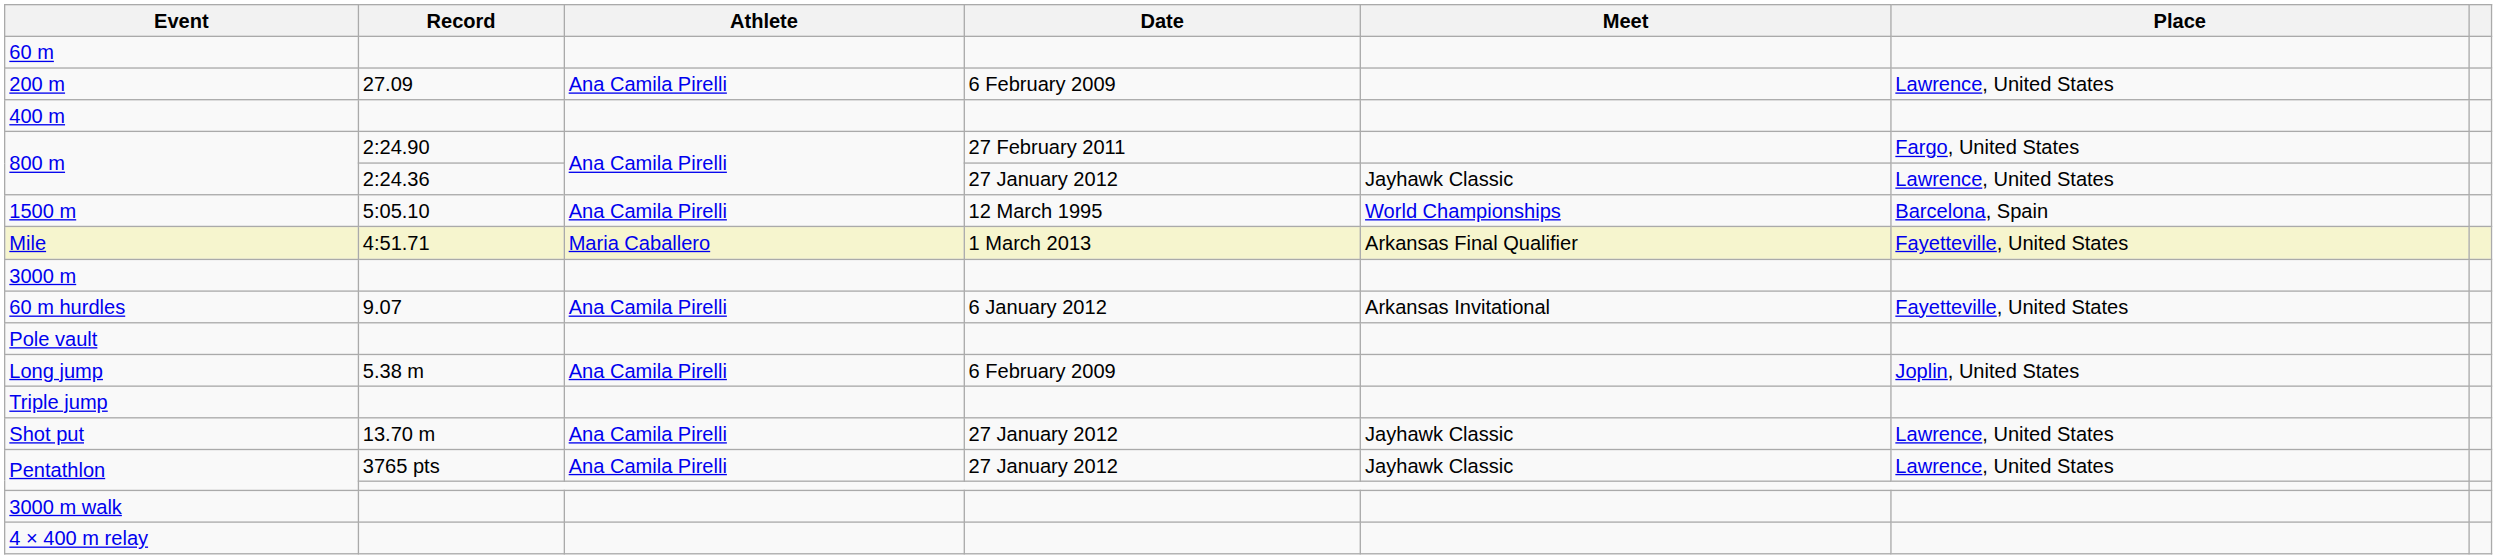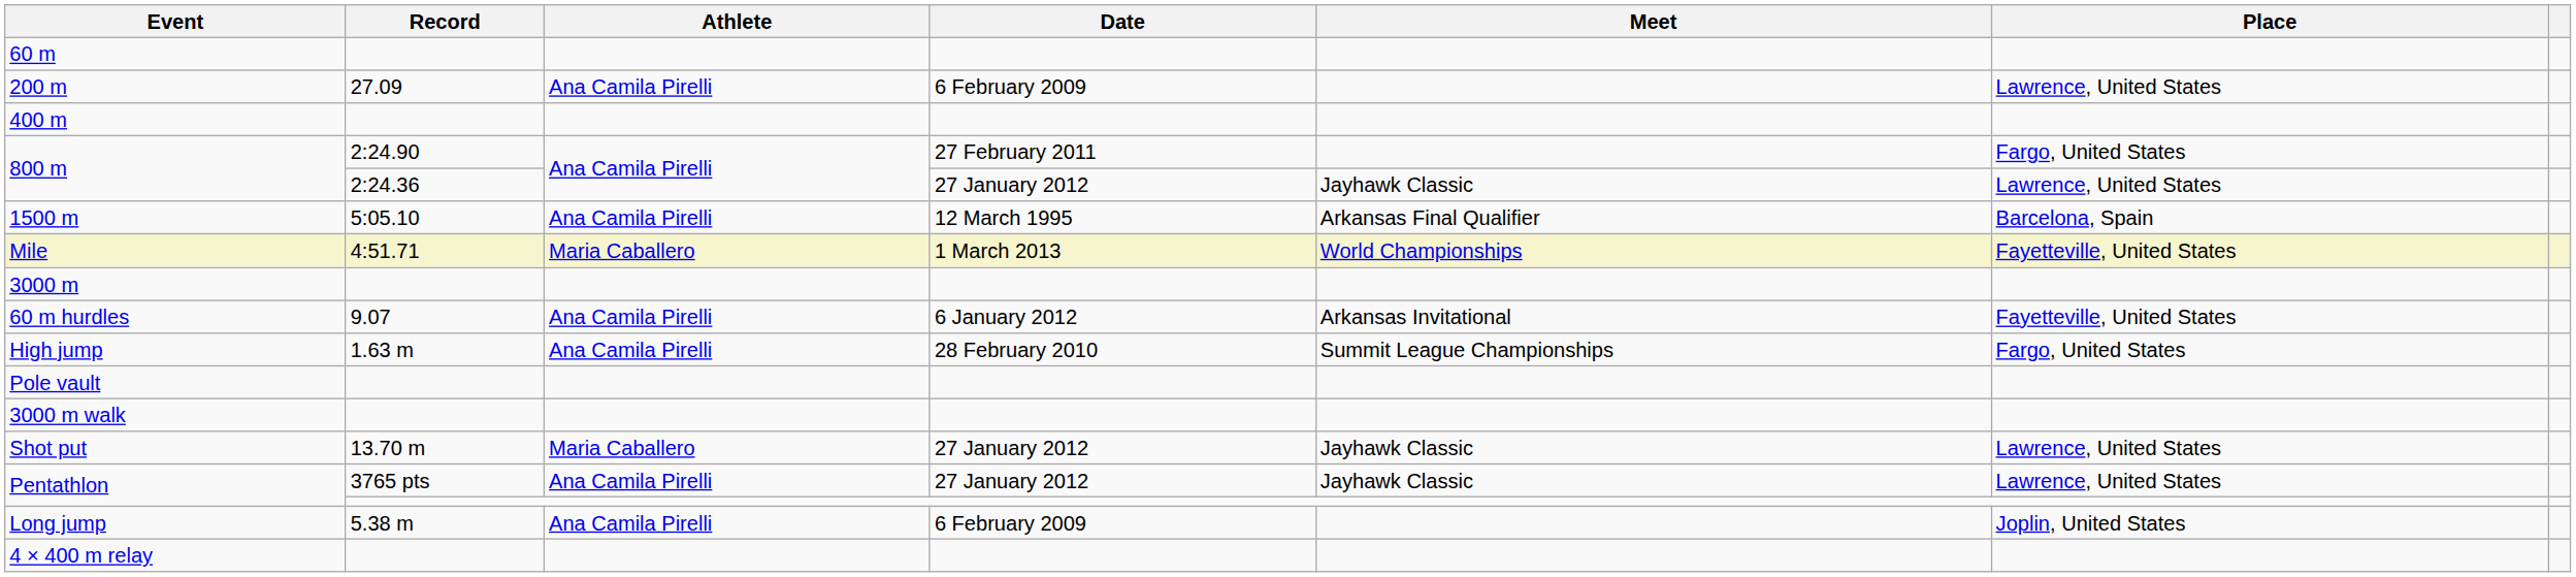1500 m | Meet: World Championships -> Arkansas Final Qualifier
Mile | Meet: Arkansas Final Qualifier -> World Championships
+ row: High jump | 1.63 m | Ana Camila Pirelli | 28 February 2010 | Summit League Championships | Fargo, United States
rows swapped: Long jump <-> 3000 m walk
- row: Triple jump
Shot put | Athlete: Ana Camila Pirelli -> Maria Caballero
